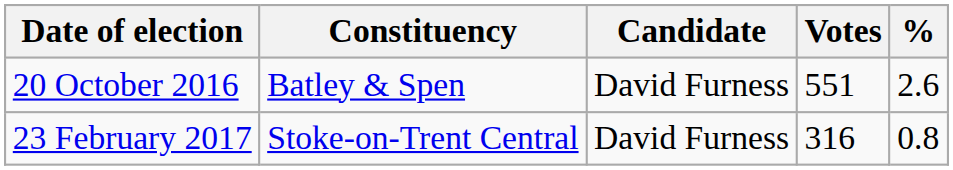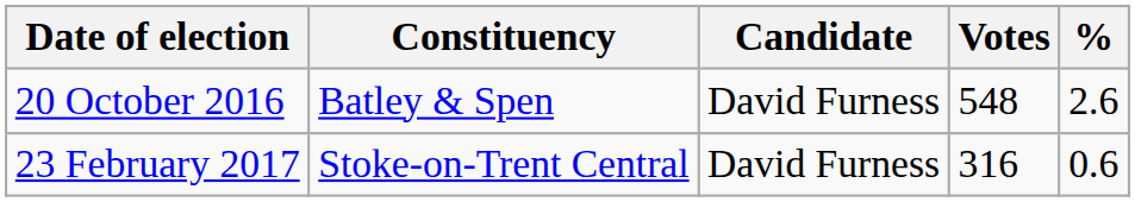20 October 2016 | Votes: 551 -> 548
23 February 2017 | %: 0.8 -> 0.6
